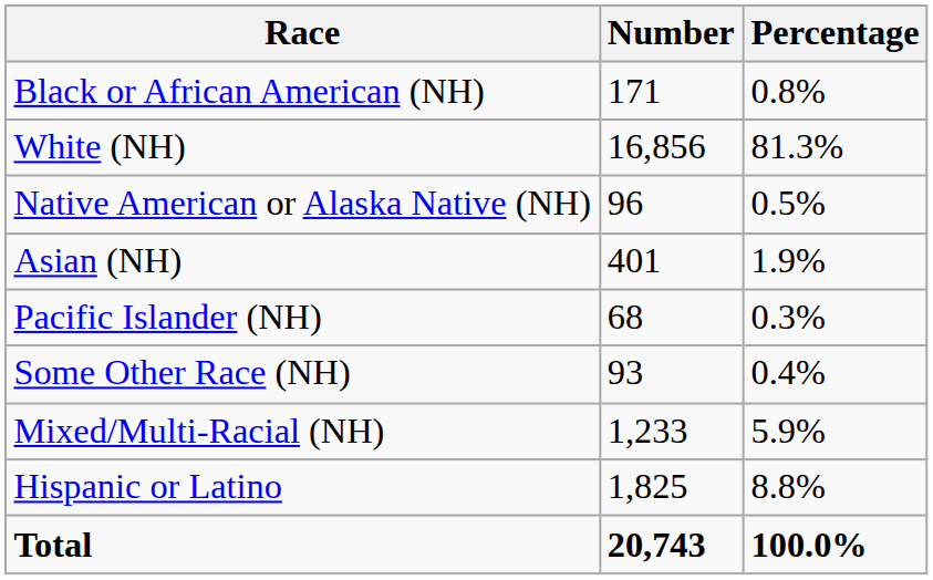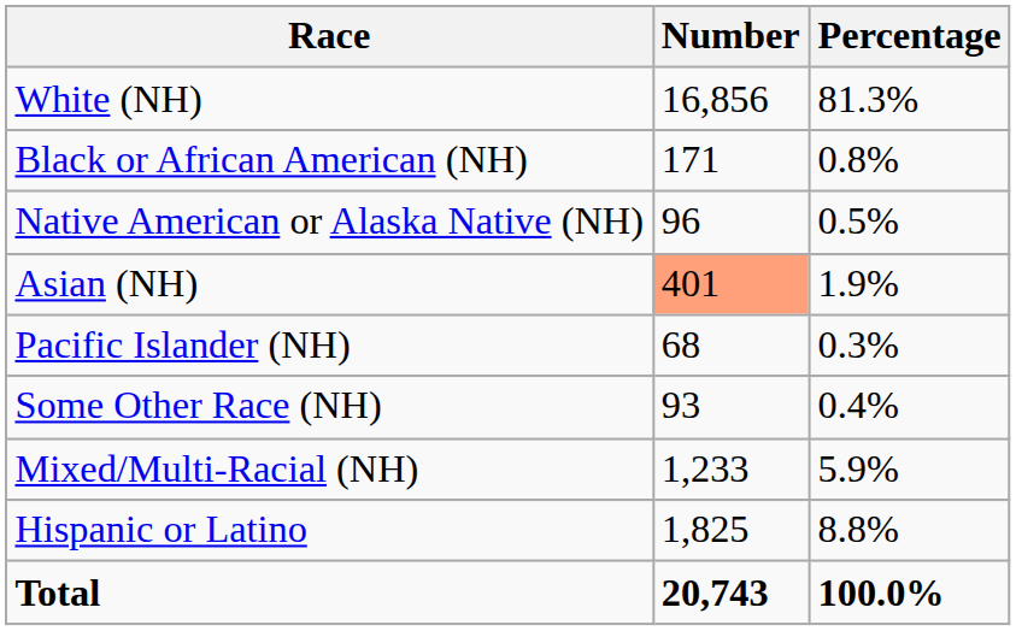rows swapped: White (NH) <-> Black or African American (NH)
Asian (NH) | Number: no background -> lightsalmon background
